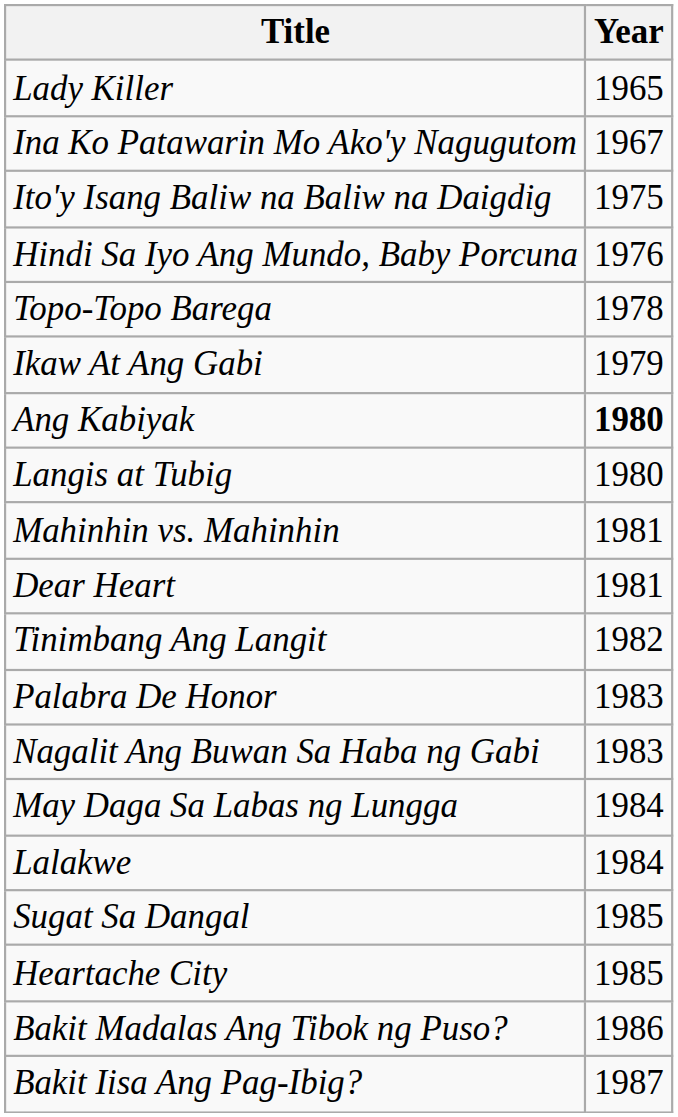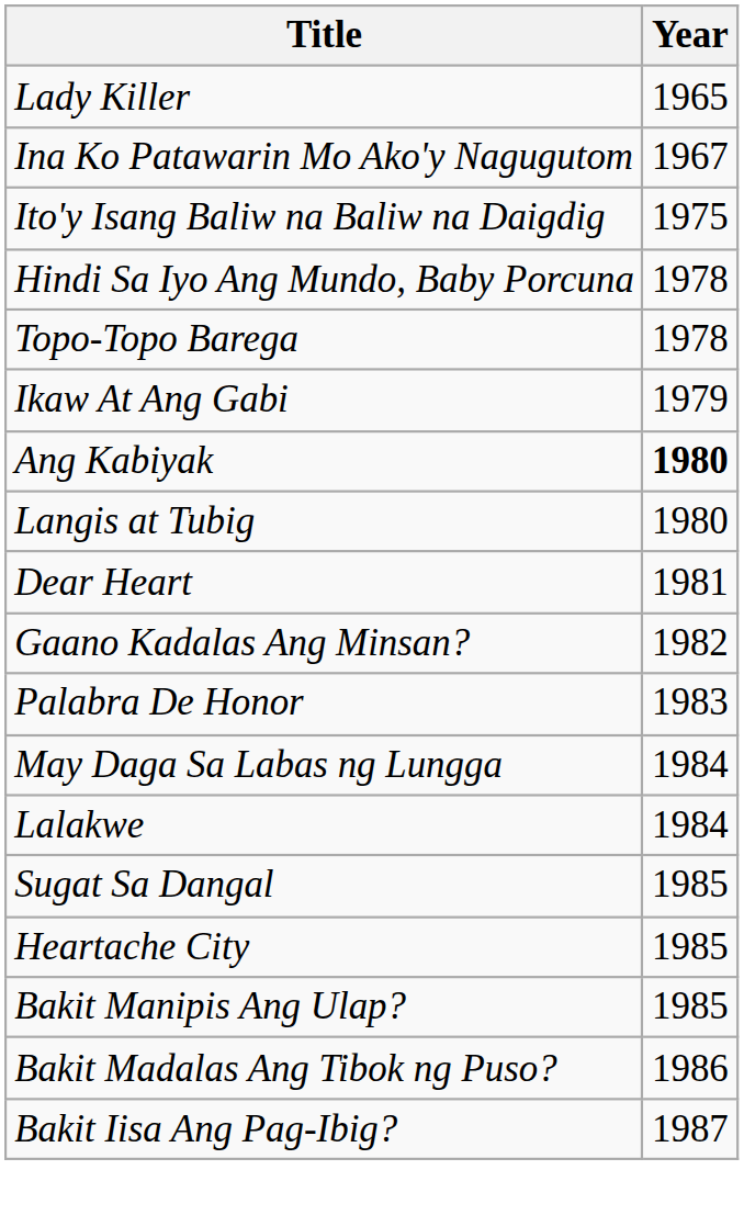Hindi Sa Iyo Ang Mundo, Baby Porcuna | Year: 1976 -> 1978
- row: Mahinhin vs. Mahinhin | 1981
- row: Tinimbang Ang Langit | 1982
+ row: Gaano Kadalas Ang Minsan? | 1982
- row: Nagalit Ang Buwan Sa Haba ng Gabi | 1983
+ row: Bakit Manipis Ang Ulap? | 1985
